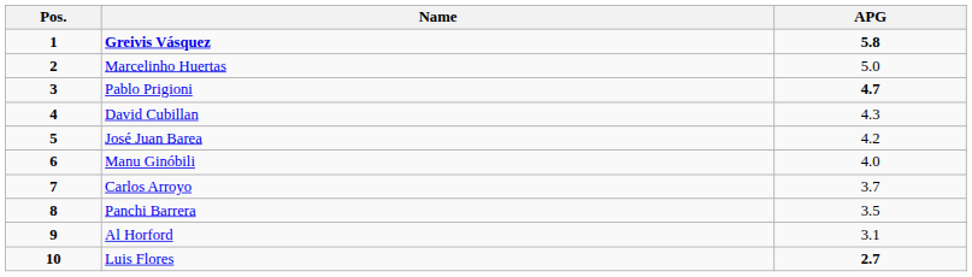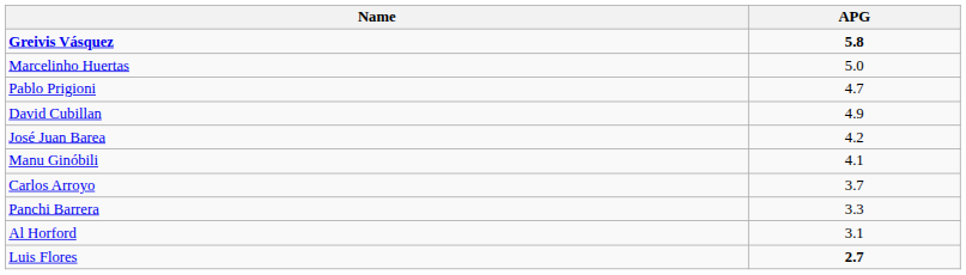- column: Pos. | 1 | 2 | 3 | 4 | 5 | 6 | 7 | 8 | 9 | 10
Pablo Prigioni | APG: bold -> normal
David Cubillan | APG: 4.3 -> 4.9
Manu Ginóbili | APG: 4.0 -> 4.1
Panchi Barrera | APG: 3.5 -> 3.3
